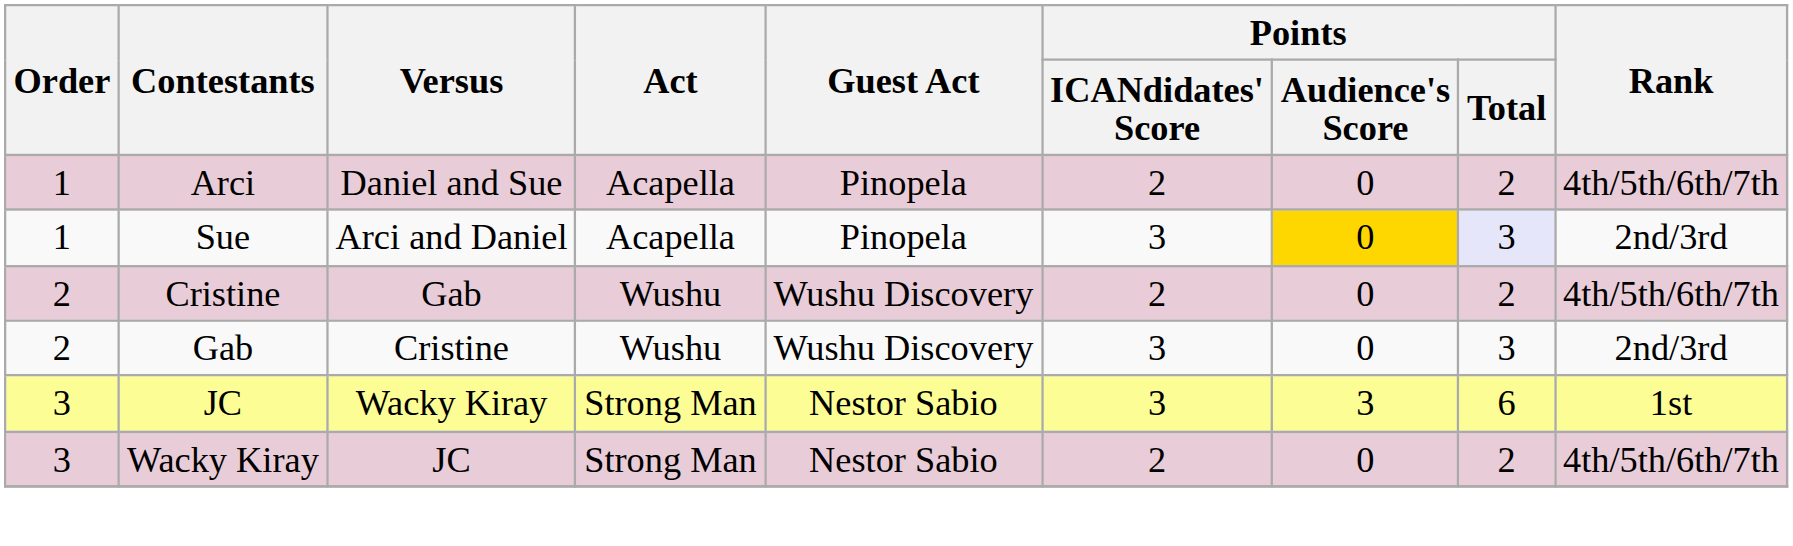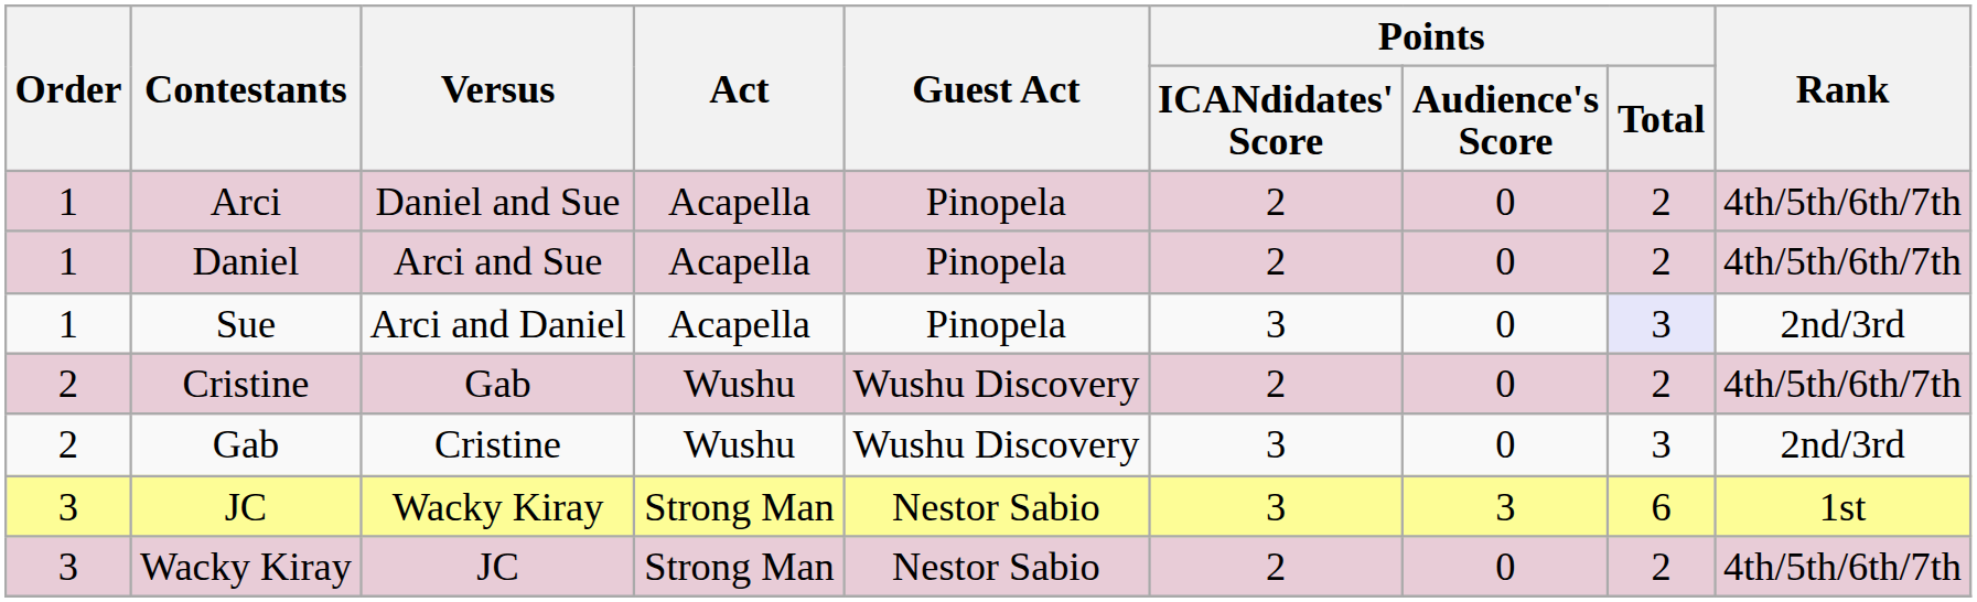+ row: 1 | Daniel | Arci and Sue | Acapella | Pinopela | 2 | 0 | 2 | 4th/5th/6th/7th
Sue | Points / Audience's Score: gold background -> no background
